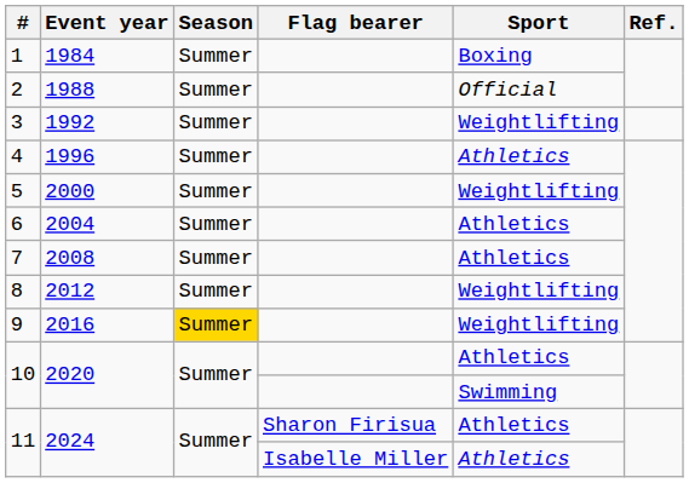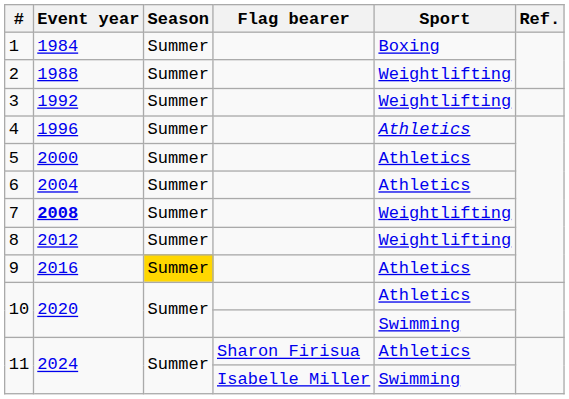2 | Sport: Official -> Weightlifting
5 | Sport: Weightlifting -> Athletics
7 | Event year: normal -> bold
7 | Sport: Athletics -> Weightlifting
9 | Sport: Weightlifting -> Athletics
11 / Isabelle Miller | Sport: Athletics -> Swimming
